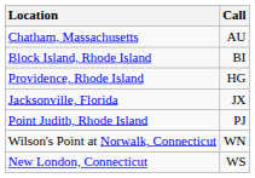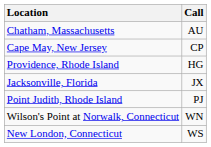- row: Block Island, Rhode Island | BI
+ row: Cape May, New Jersey | CP
